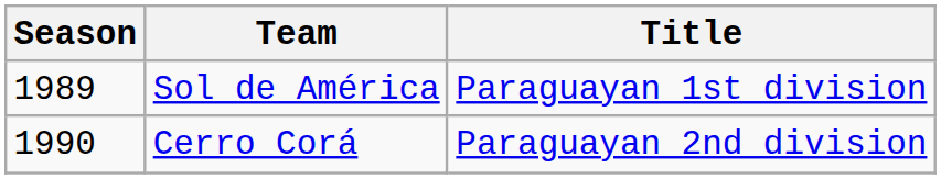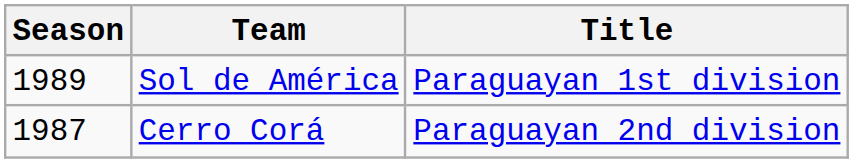Cerro Corá | Season: 1990 -> 1987
